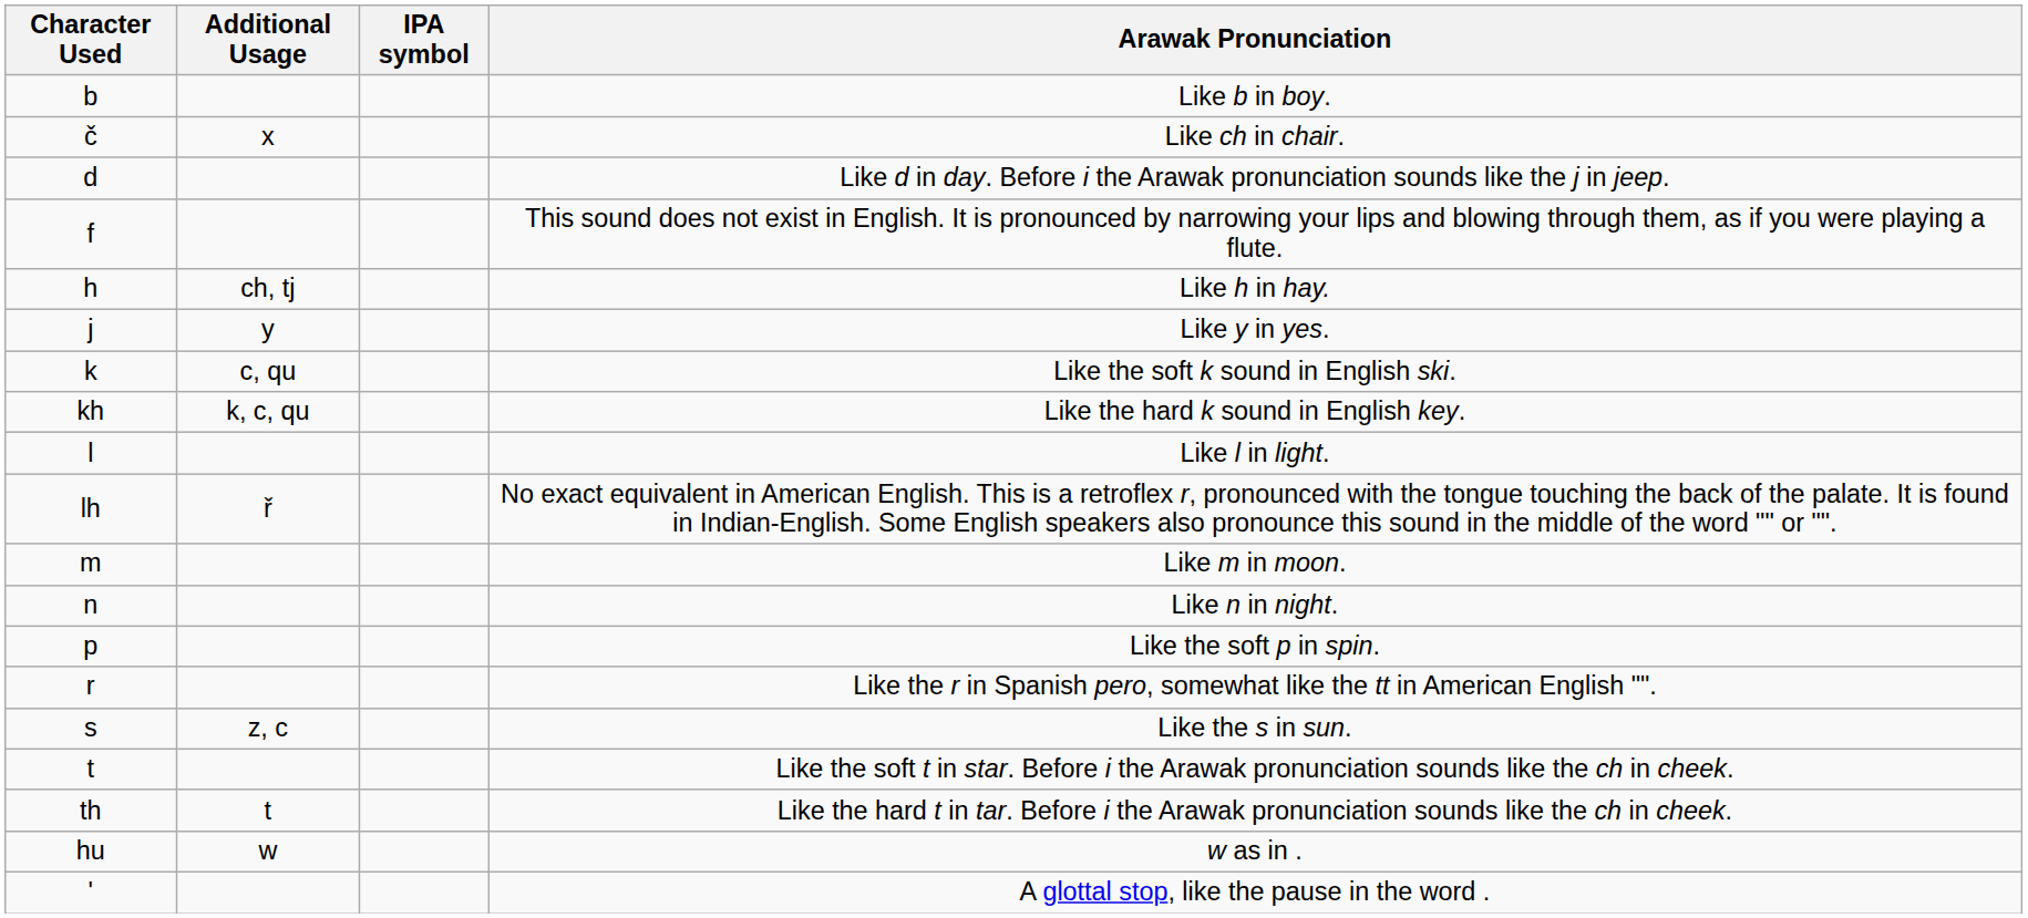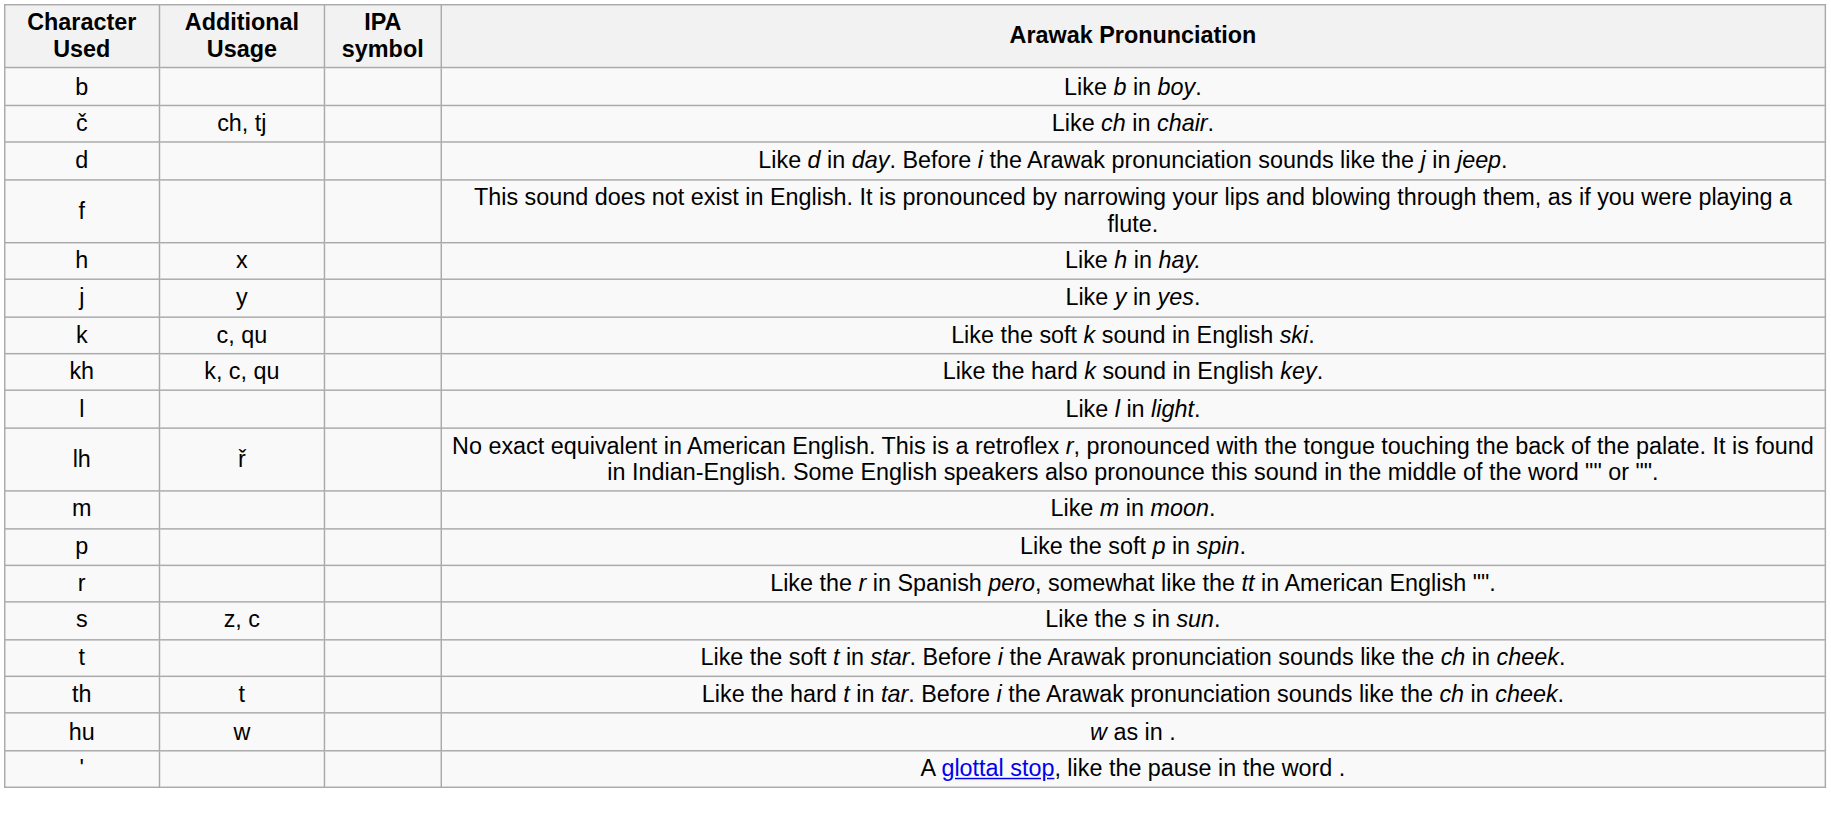Like ch in chair. | Additional Usage: x -> ch, tj
Like h in hay. | Additional Usage: ch, tj -> x
- row: n | Like n in night.
